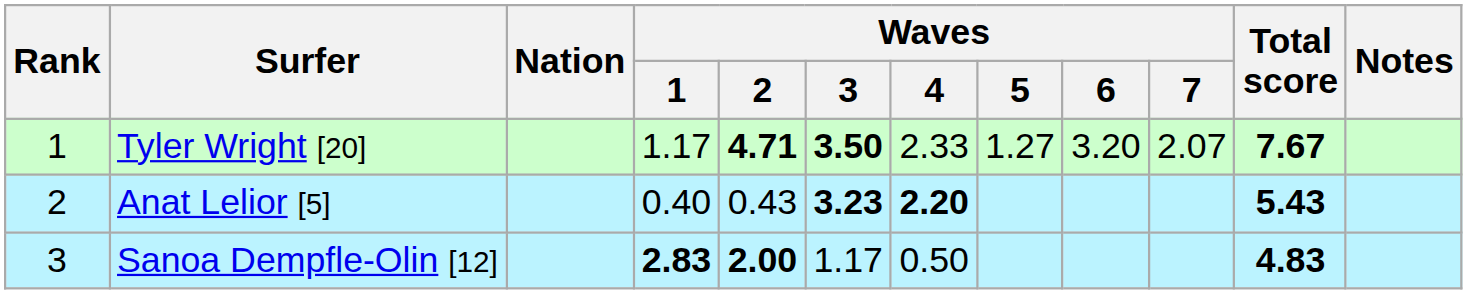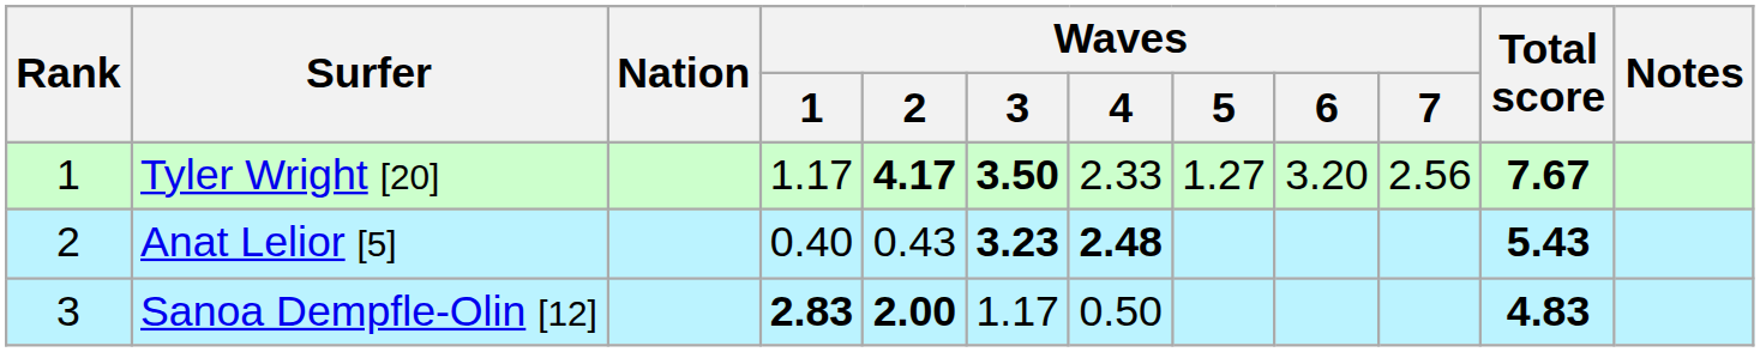Tyler Wright [20] | Waves / 2: 4.71 -> 4.17
Tyler Wright [20] | Waves / 7: 2.07 -> 2.56
Anat Lelior [5] | Waves / 4: 2.20 -> 2.48
